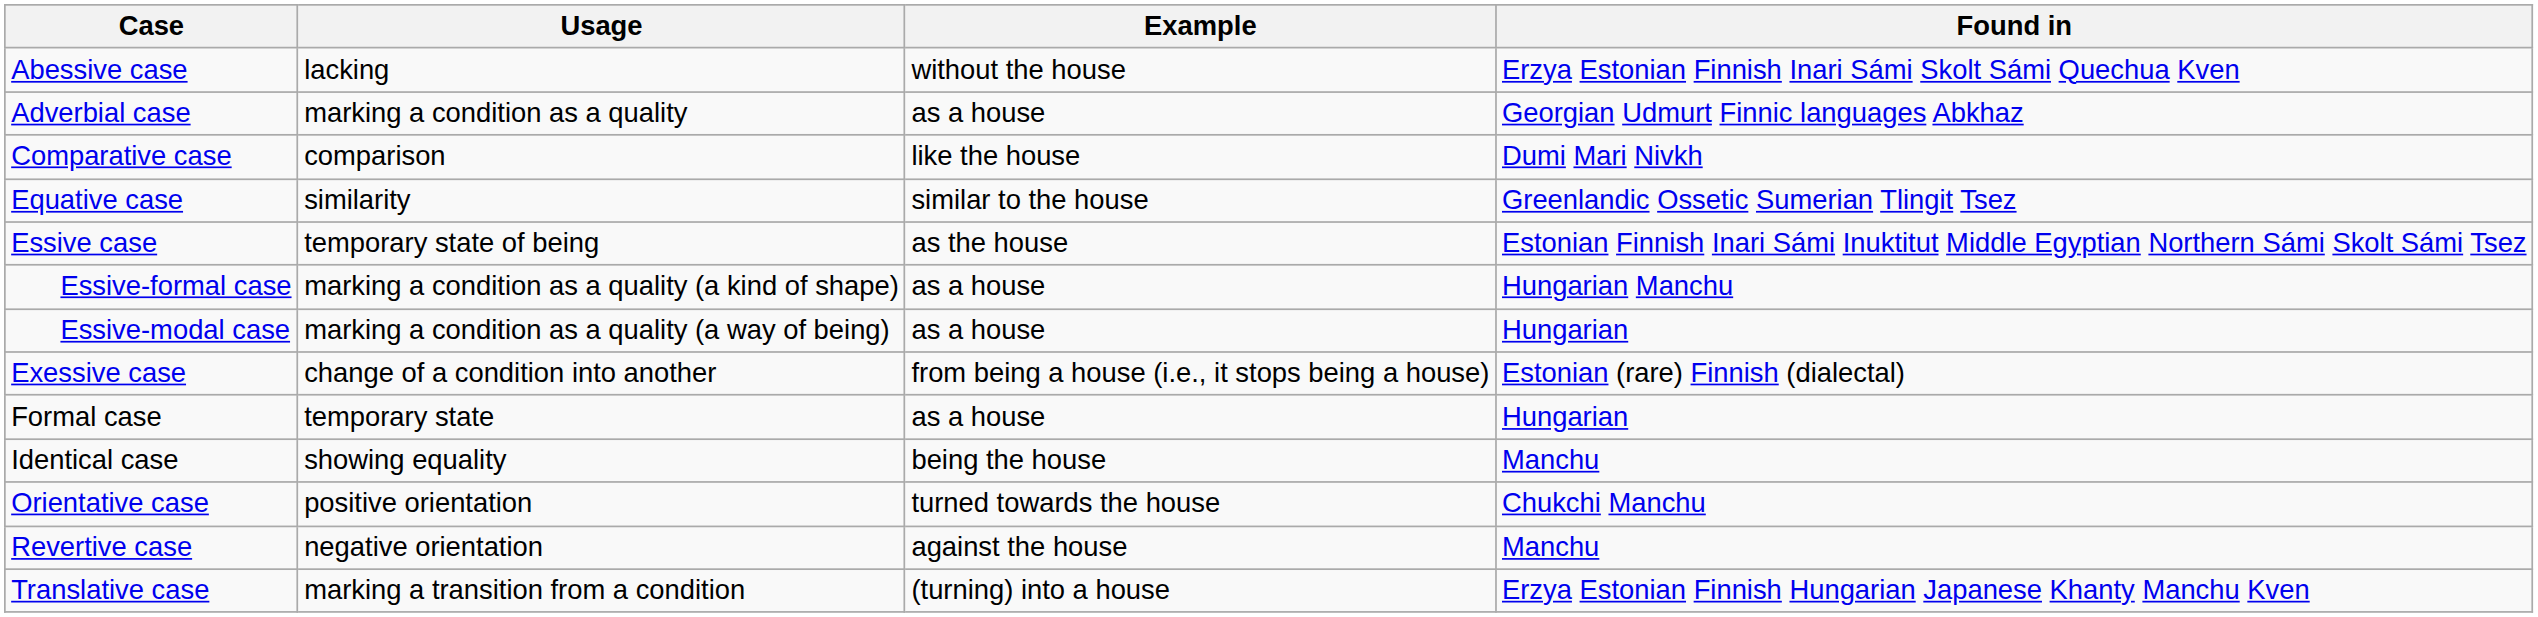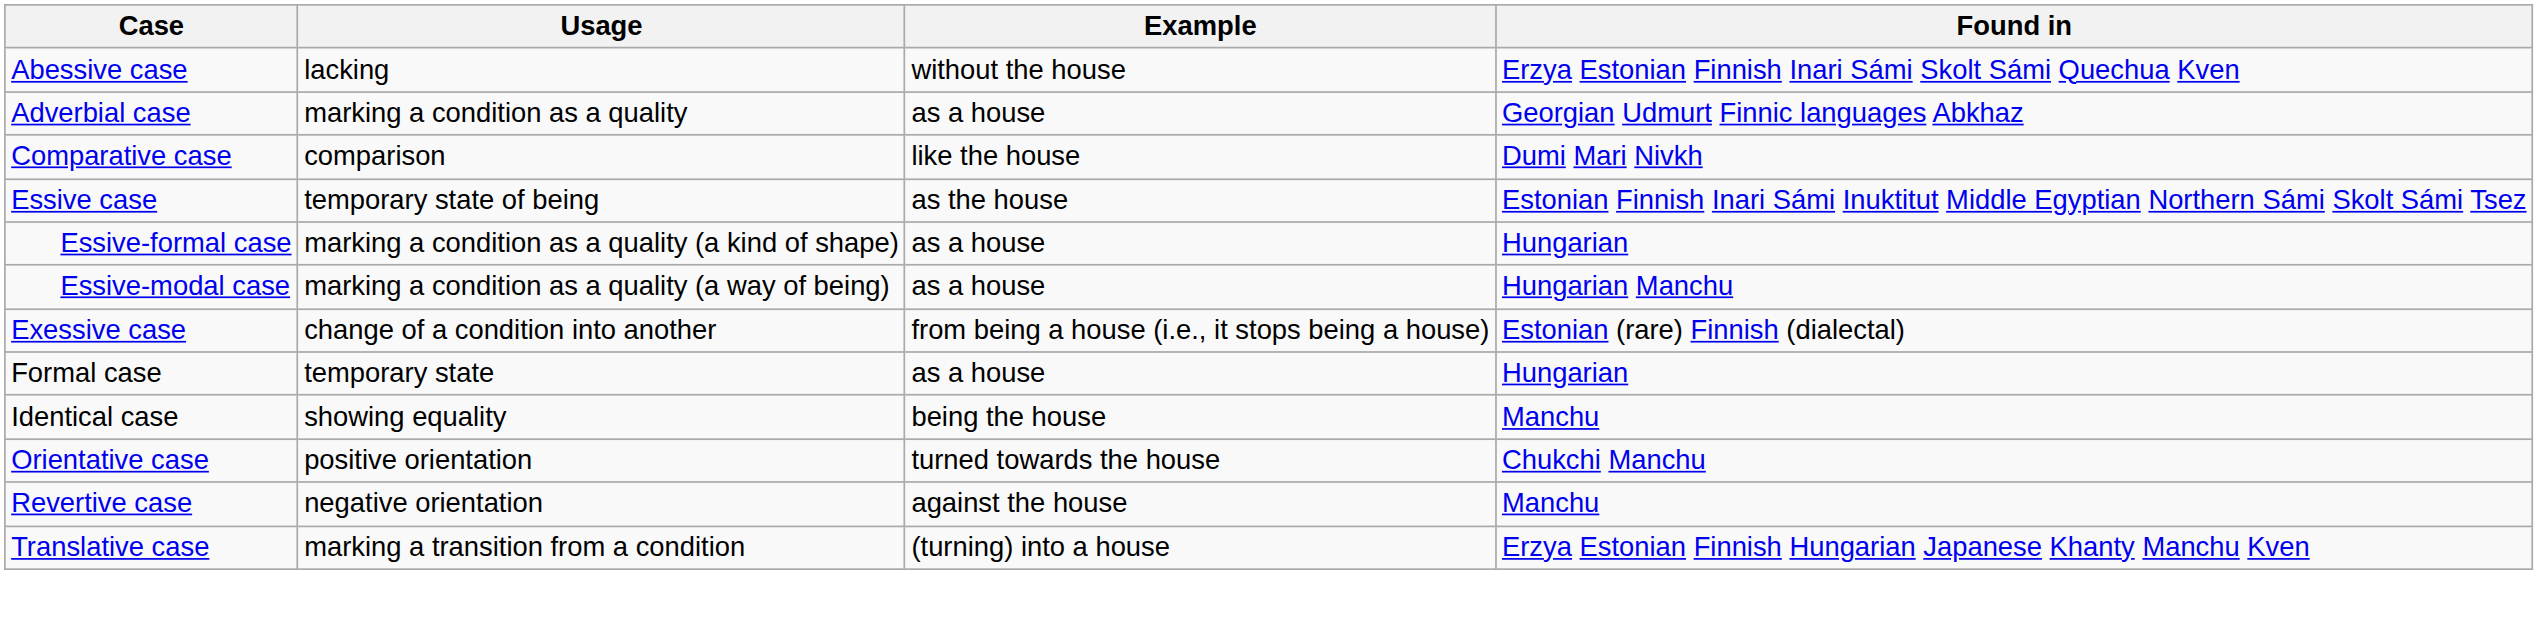- row: Equative case | similarity | similar to the house | Greenlandic Ossetic Sumerian Tlingit Tsez
Essive-formal case | Found in: Hungarian Manchu -> Hungarian
Essive-modal case | Found in: Hungarian -> Hungarian Manchu
